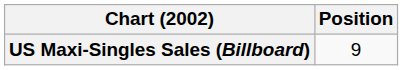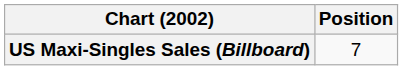US Maxi-Singles Sales (Billboard) | Position: 9 -> 7
